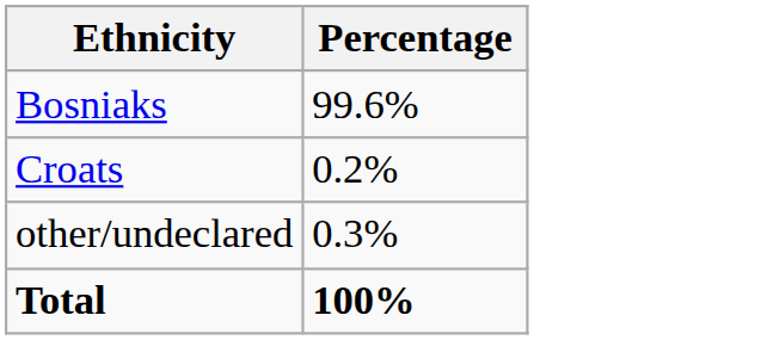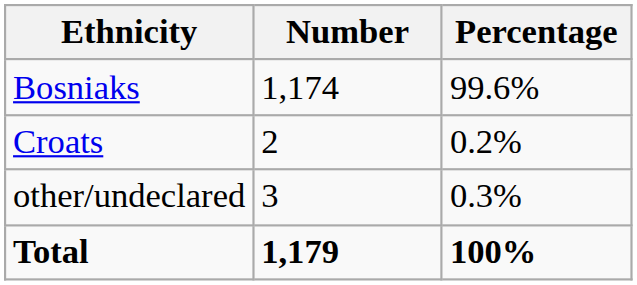+ column: Number | 1,174 | 2 | 3 | 1,179
